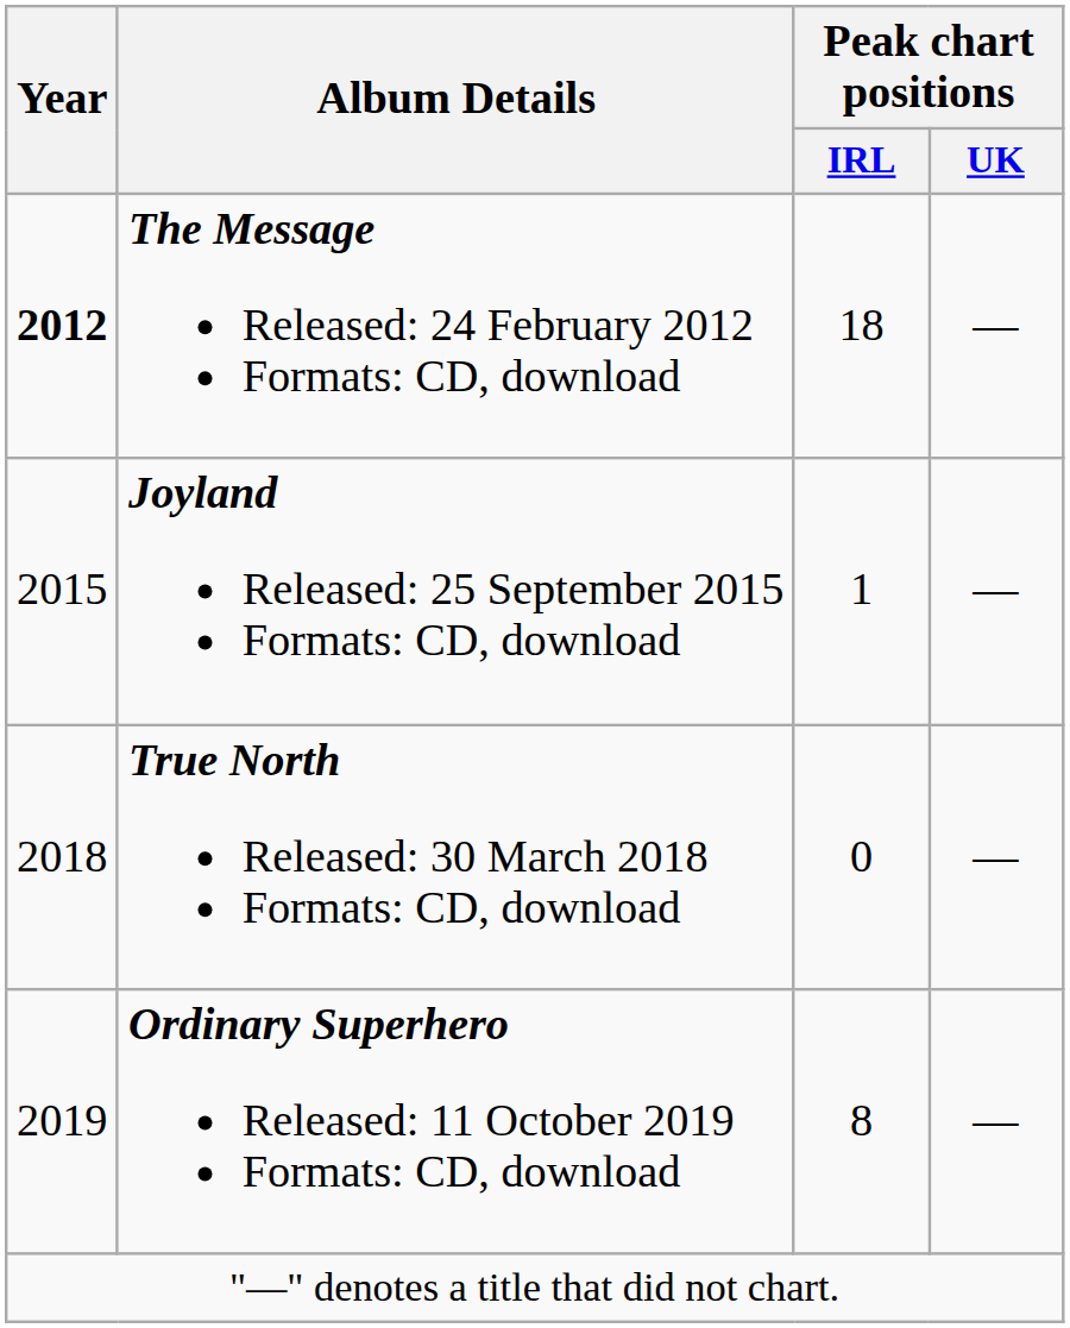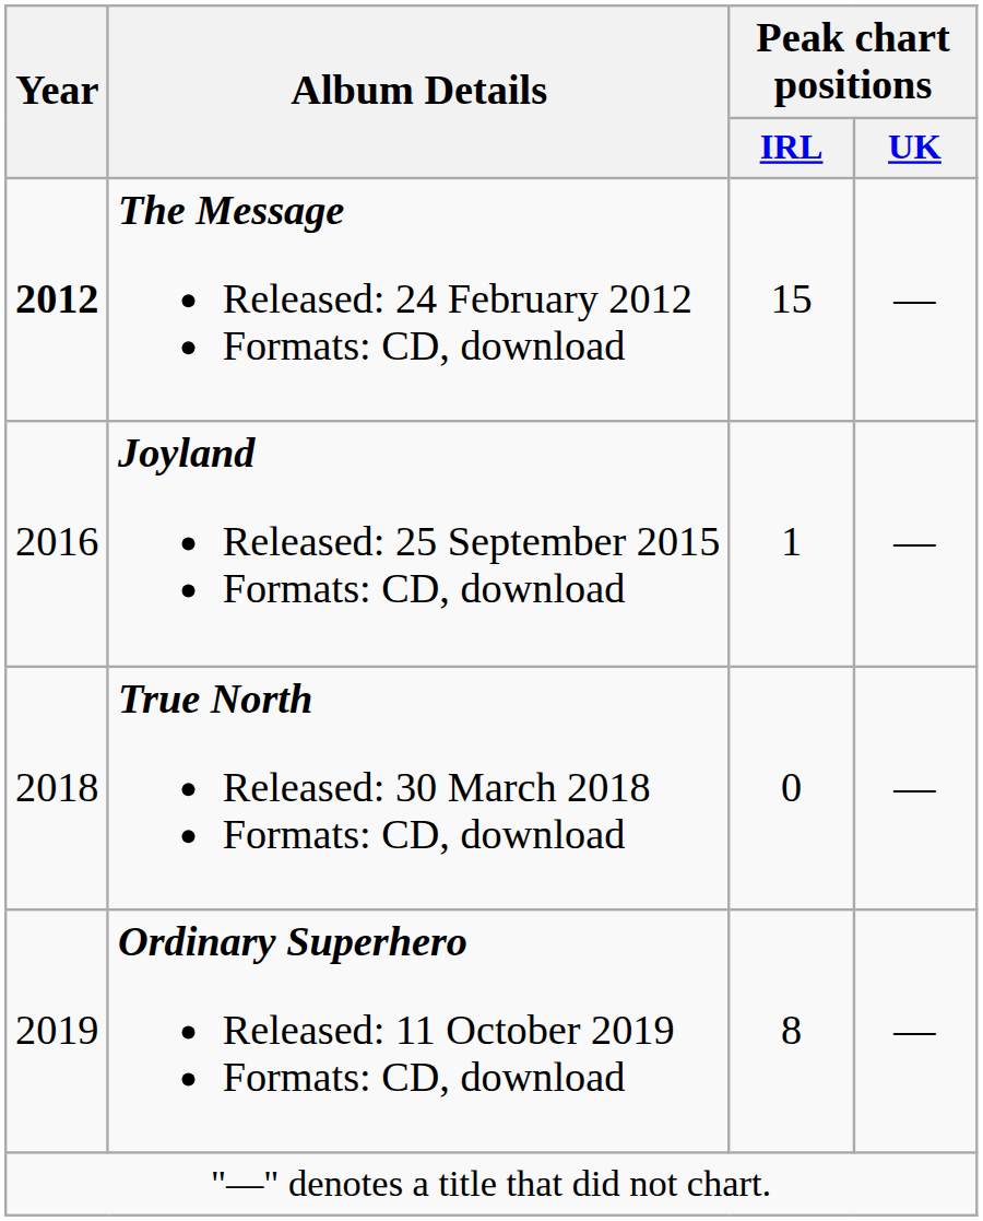The Message Released: 24 February 2012 Formats: CD, download | Peak chart positions / IRL: 18 -> 15
Joyland Released: 25 September 2015 Formats: CD, download | Year: 2015 -> 2016
